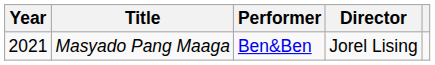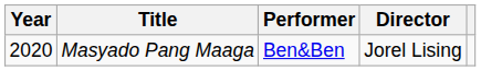Masyado Pang Maaga | Year: 2021 -> 2020
